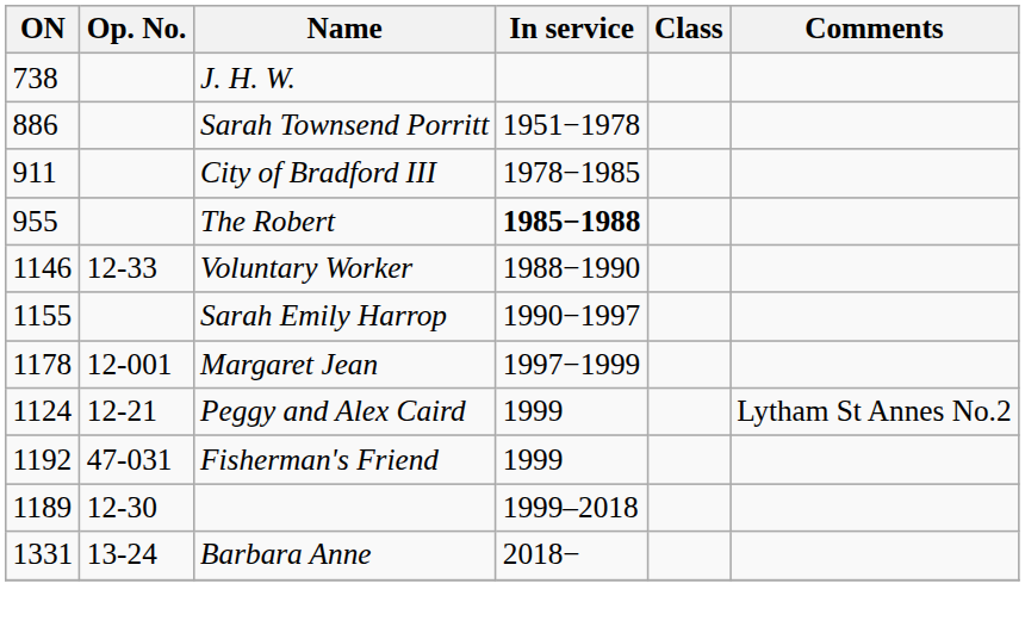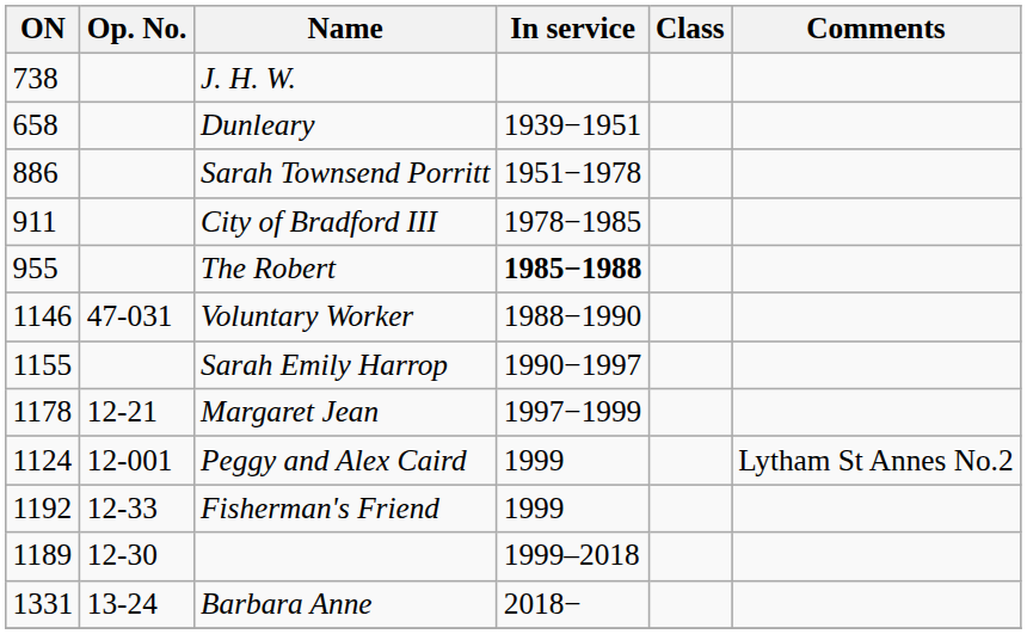+ row: 658 | Dunleary | 1939−1951
Voluntary Worker | Op. No.: 12-33 -> 47-031
Margaret Jean | Op. No.: 12-001 -> 12-21
Peggy and Alex Caird | Op. No.: 12-21 -> 12-001
Fisherman's Friend | Op. No.: 47-031 -> 12-33
